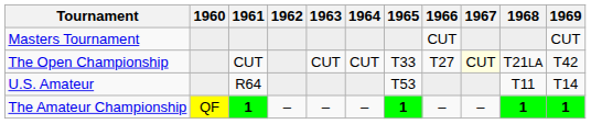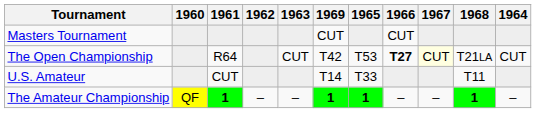columns swapped: 1964 <-> 1969
The Open Championship | 1961: CUT -> R64
The Open Championship | 1965: T33 -> T53
The Open Championship | 1966: normal -> bold
U.S. Amateur | 1961: R64 -> CUT
U.S. Amateur | 1965: T53 -> T33
